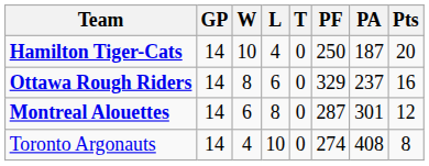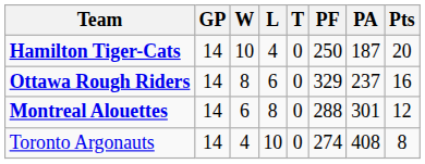Montreal Alouettes | PF: 287 -> 288
